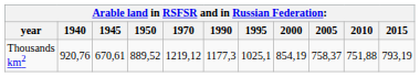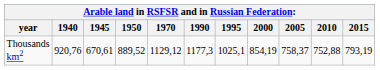Thousands km2 | 1970: 1219,12 -> 1129,12
Thousands km2 | 2010: 751,88 -> 752,88
